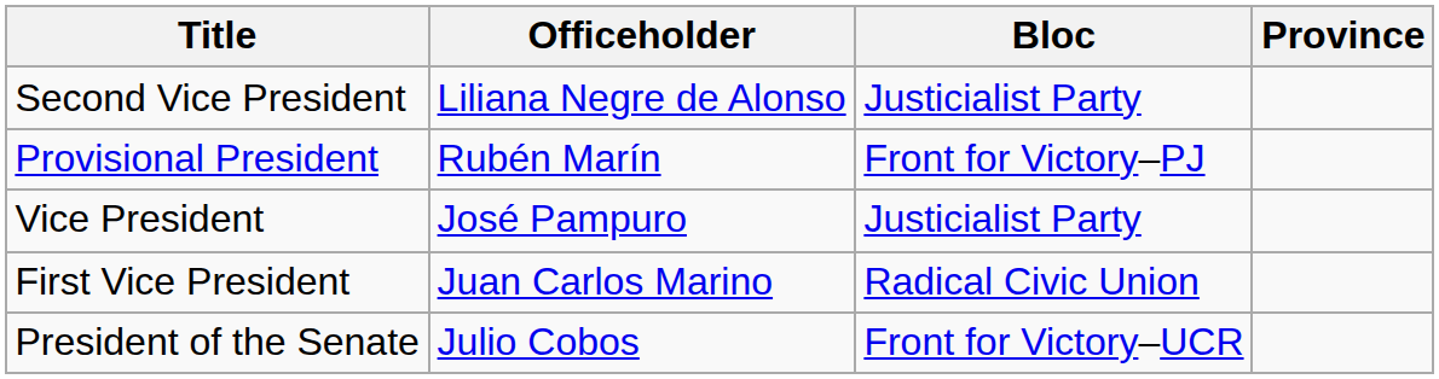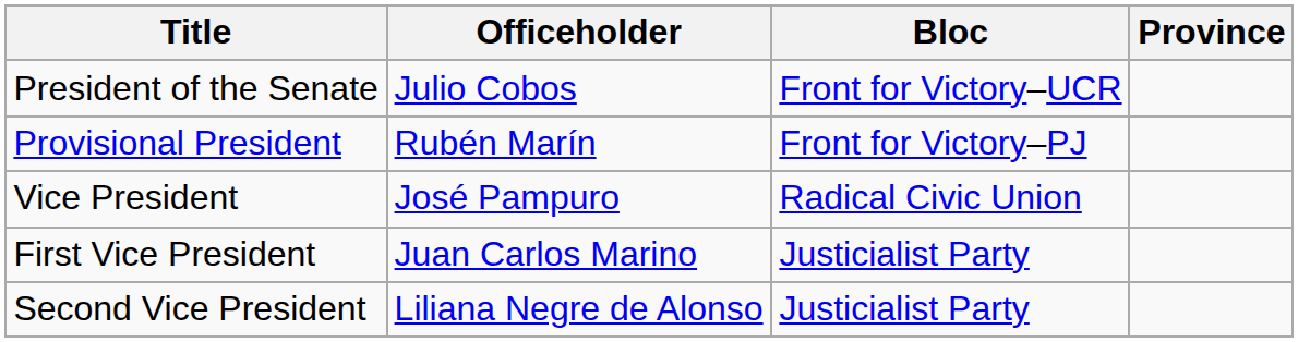rows swapped: President of the Senate <-> Second Vice President
Vice President | Bloc: Justicialist Party -> Radical Civic Union
First Vice President | Bloc: Radical Civic Union -> Justicialist Party
